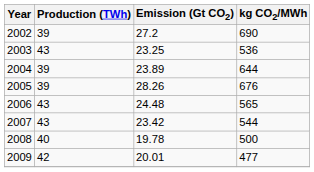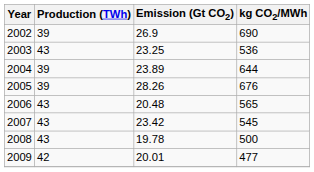2002 | Emission (Gt CO2): 27.2 -> 26.9
2006 | Emission (Gt CO2): 24.48 -> 20.48
2007 | kg CO2/MWh: 544 -> 545
2008 | Production (TWh): 40 -> 43
